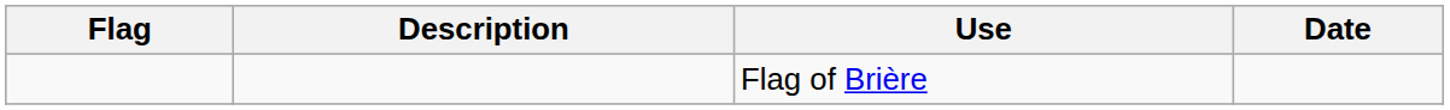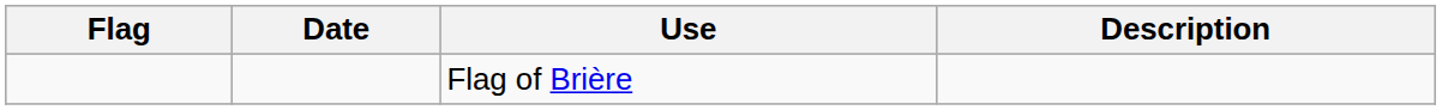columns swapped: Date <-> Description
